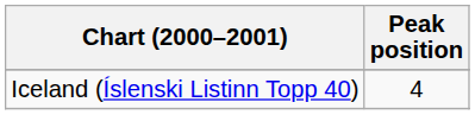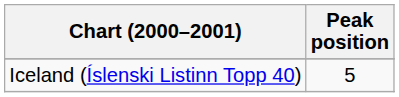Iceland (Íslenski Listinn Topp 40) | Peak position: 4 -> 5
